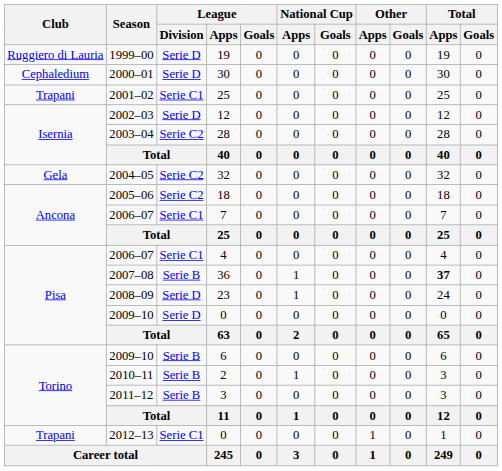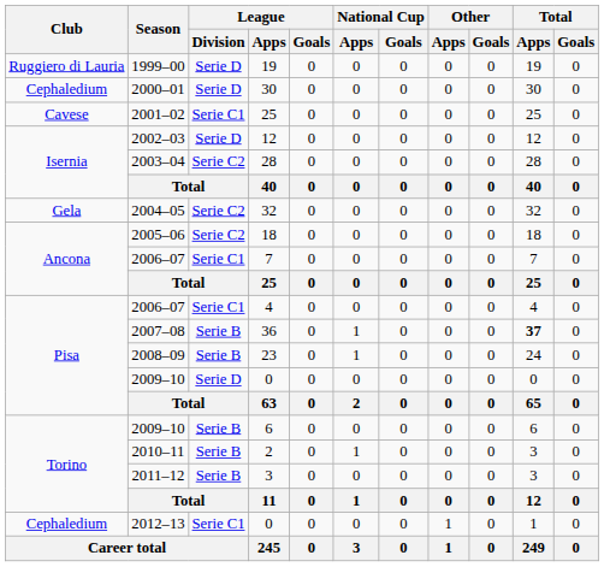2001–02 / 25 | Club: Trapani -> Cavese
23 | League / Division: Serie D -> Serie B
2012–13 / 0 | Club: Trapani -> Cephaledium
